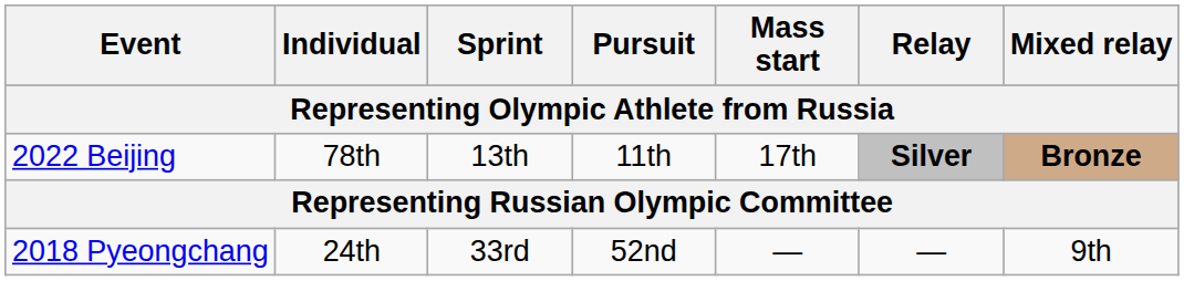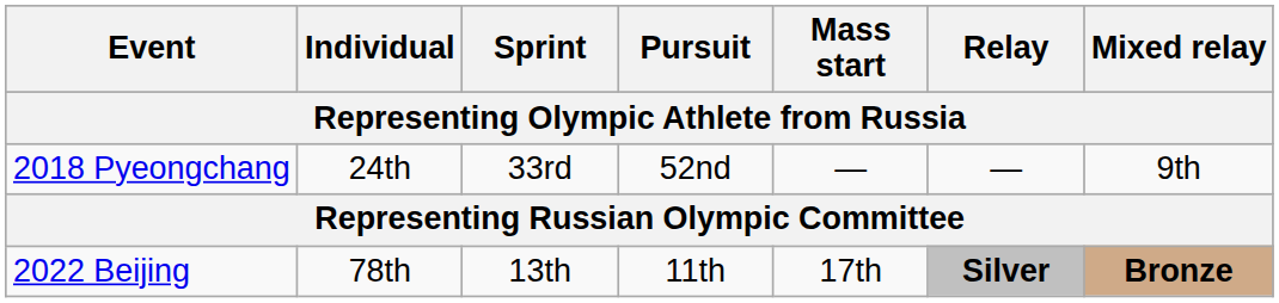rows swapped: 2018 Pyeongchang <-> 2022 Beijing
